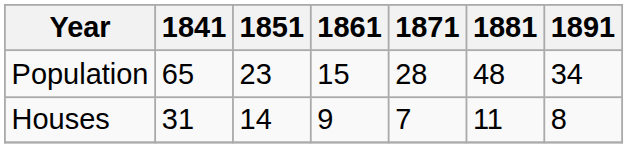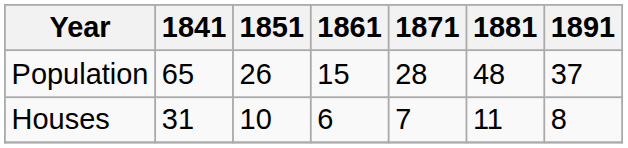Population | 1851: 23 -> 26
Population | 1891: 34 -> 37
Houses | 1851: 14 -> 10
Houses | 1861: 9 -> 6
